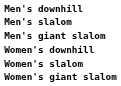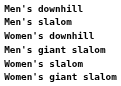rows swapped: Men's giant slalom <-> Women's downhill
